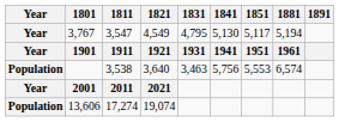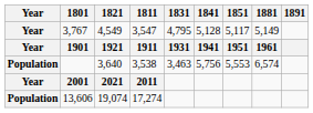columns swapped: 1811 <-> 1821
3,767 | 1841: 5,130 -> 5,128
3,767 | 1881: 5,194 -> 5,149
